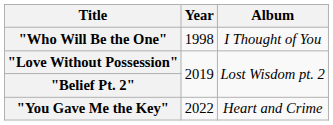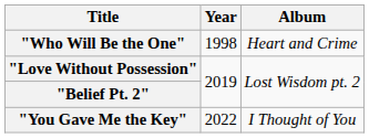"Who Will Be the One" | Album: I Thought of You -> Heart and Crime
"You Gave Me the Key" | Album: Heart and Crime -> I Thought of You
